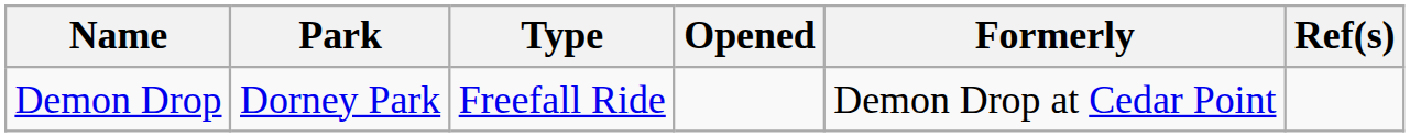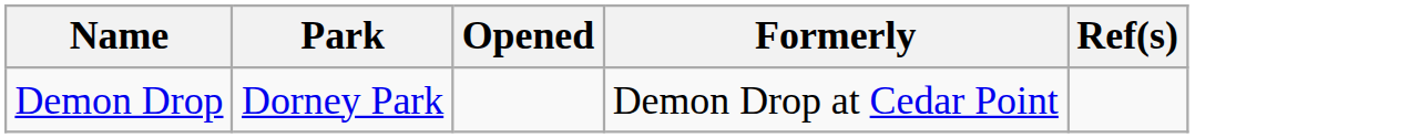- column: Type | Freefall Ride
